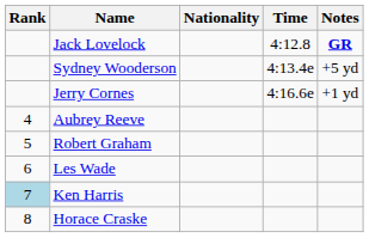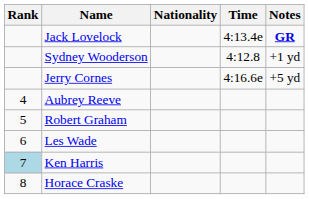Jack Lovelock | Time: 4:12.8 -> 4:13.4e
Sydney Wooderson | Time: 4:13.4e -> 4:12.8
Sydney Wooderson | Notes: +5 yd -> +1 yd
Jerry Cornes | Notes: +1 yd -> +5 yd
